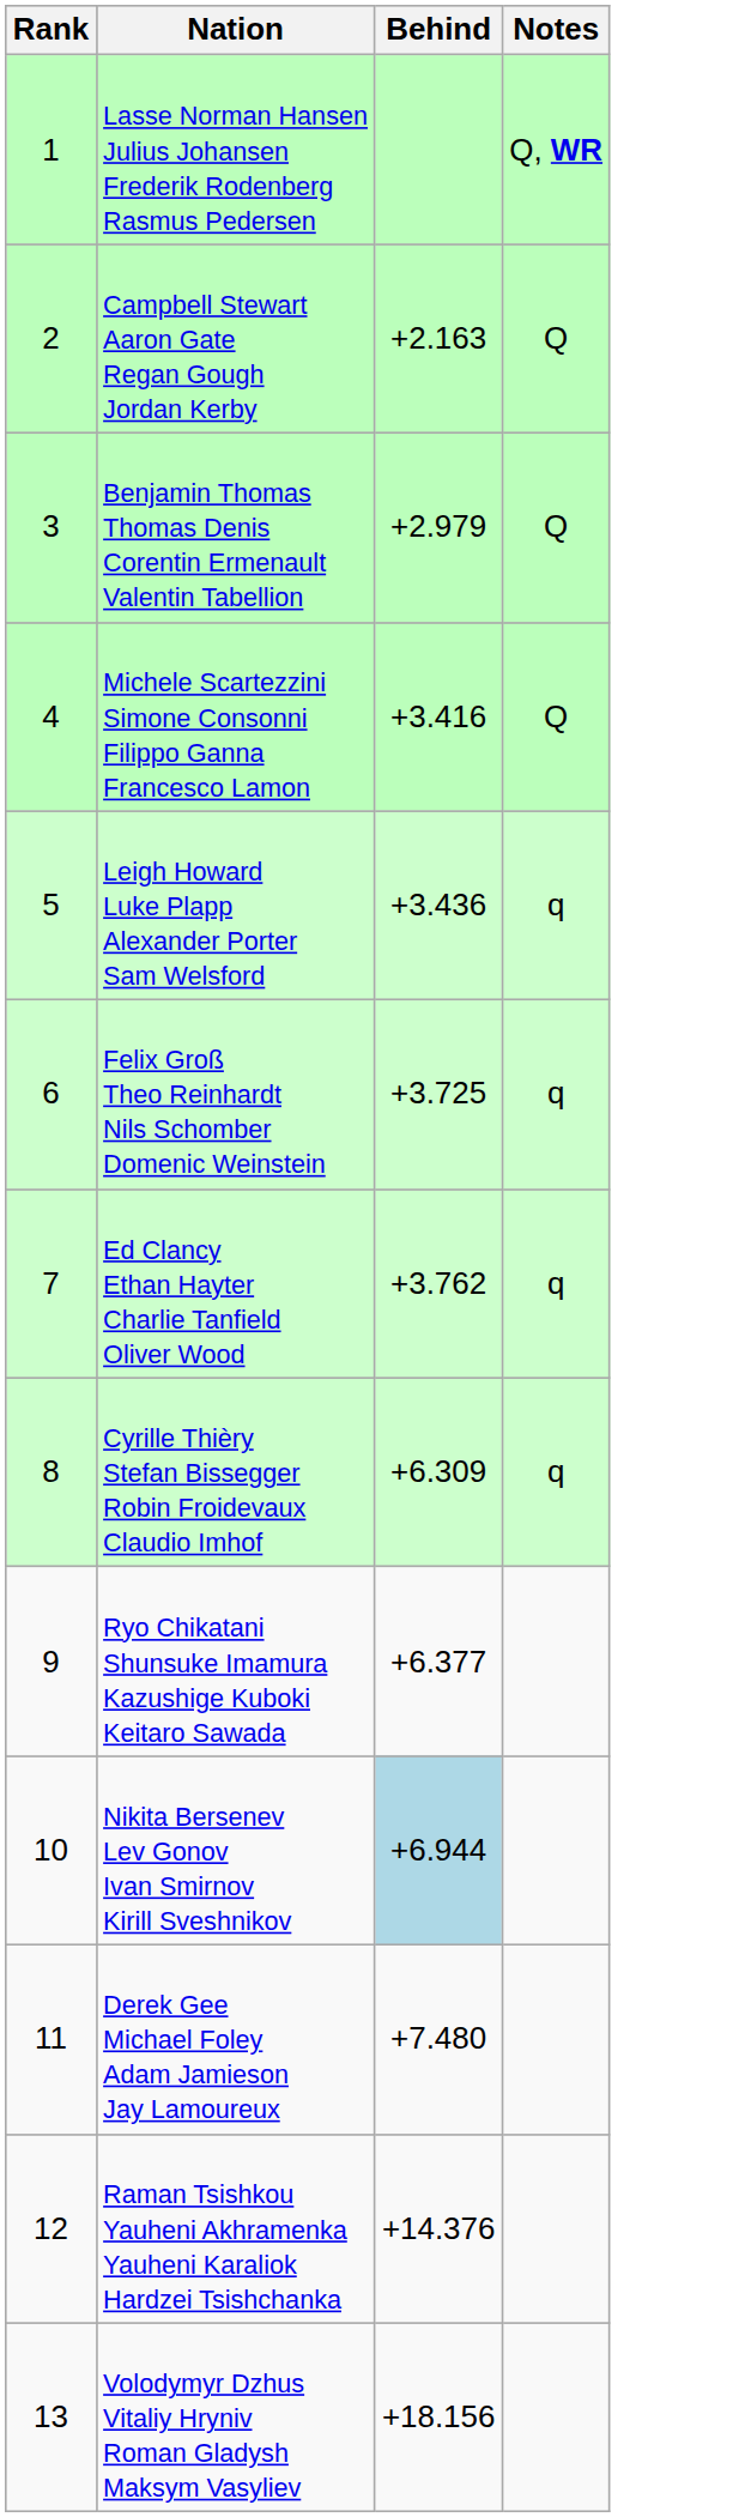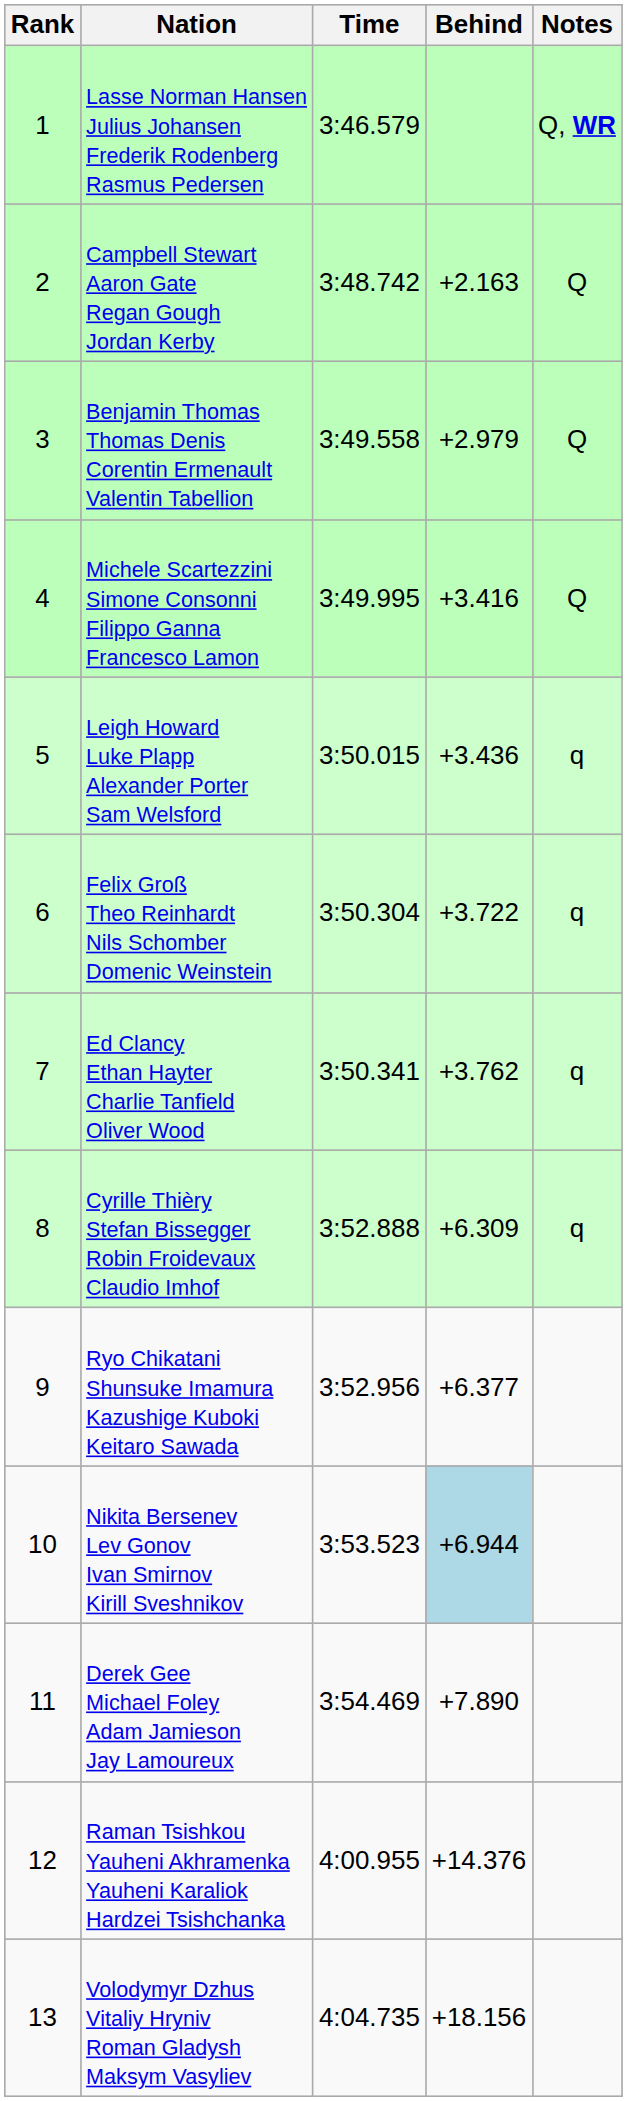+ column: Time | 3:46.579 | 3:48.742 | 3:49.558 | 3:49.995 | 3:50.015 | 3:50.304 | 3:50.341 | 3:52.888 | 3:52.956 | 3:53.523 | 3:54.469 | 4:00.955 | 4:04.735
Felix Groß Theo Reinhardt Nils Schomber Domenic Weinstein | Behind: +3.725 -> +3.722
Derek Gee Michael Foley Adam Jamieson Jay Lamoureux | Behind: +7.480 -> +7.890
